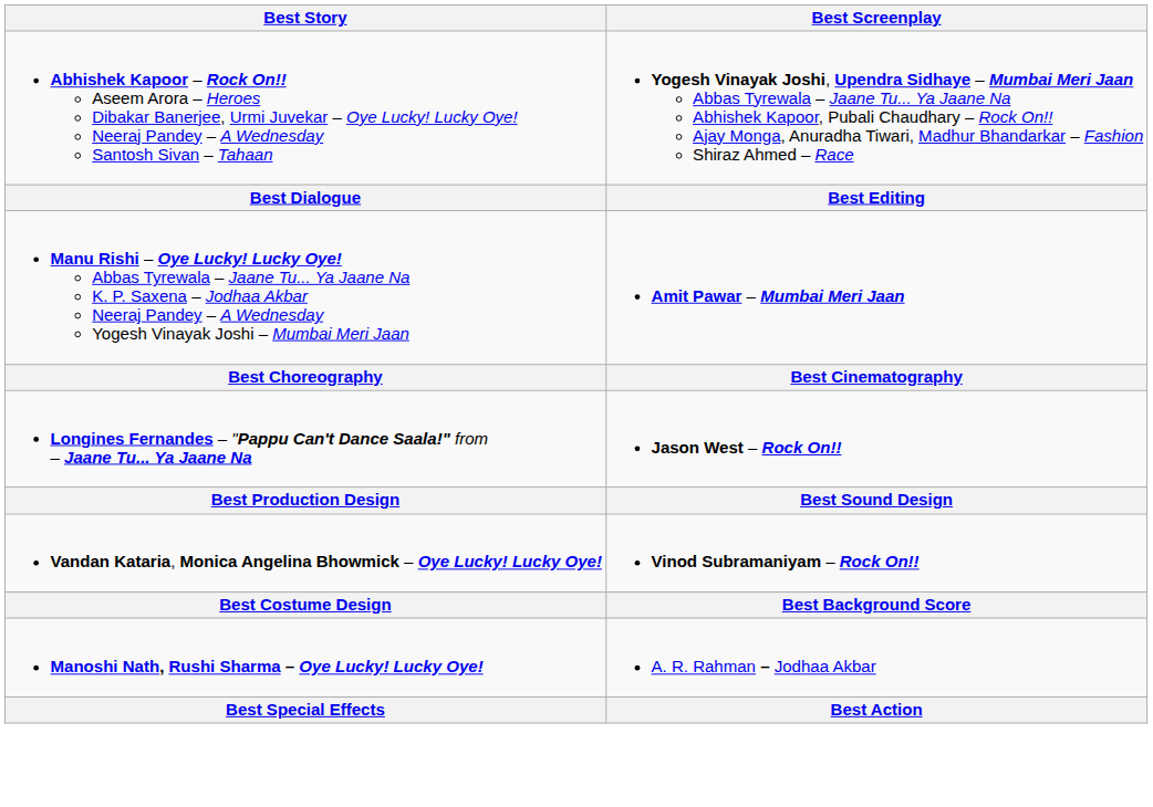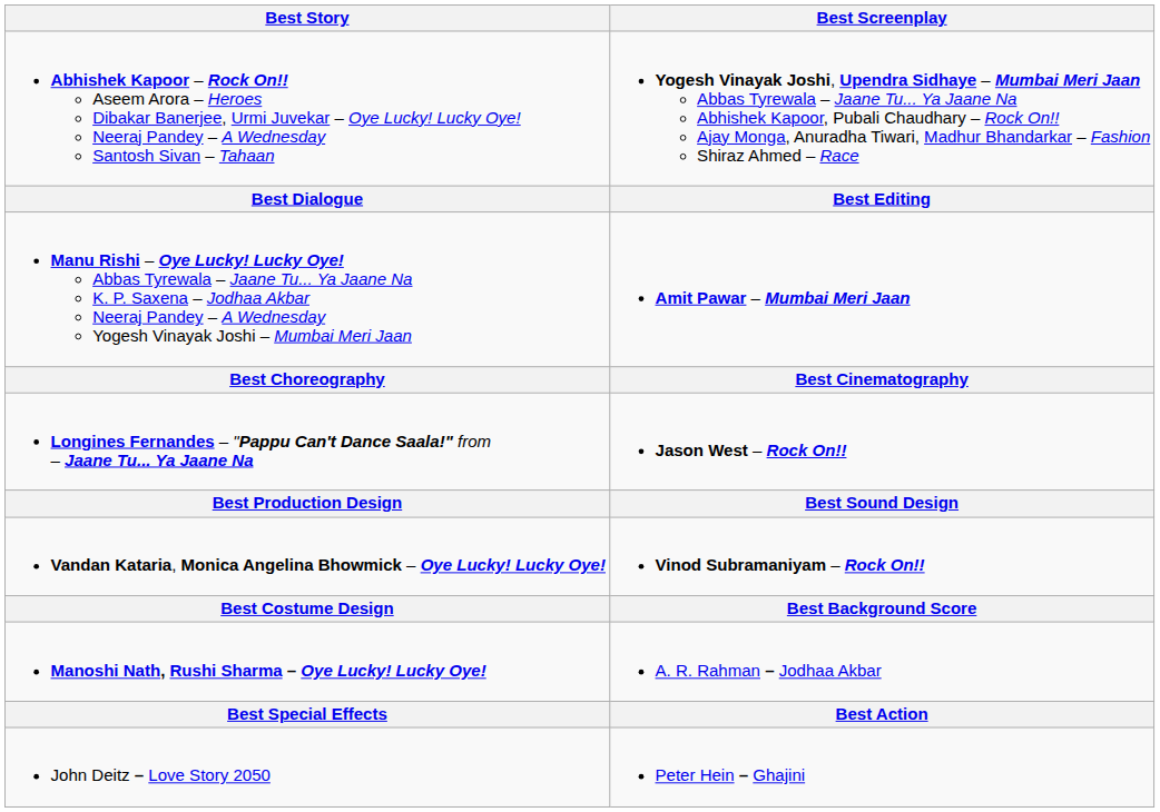+ row: John Deitz – Love Story 2050 | Peter Hein – Ghajini
